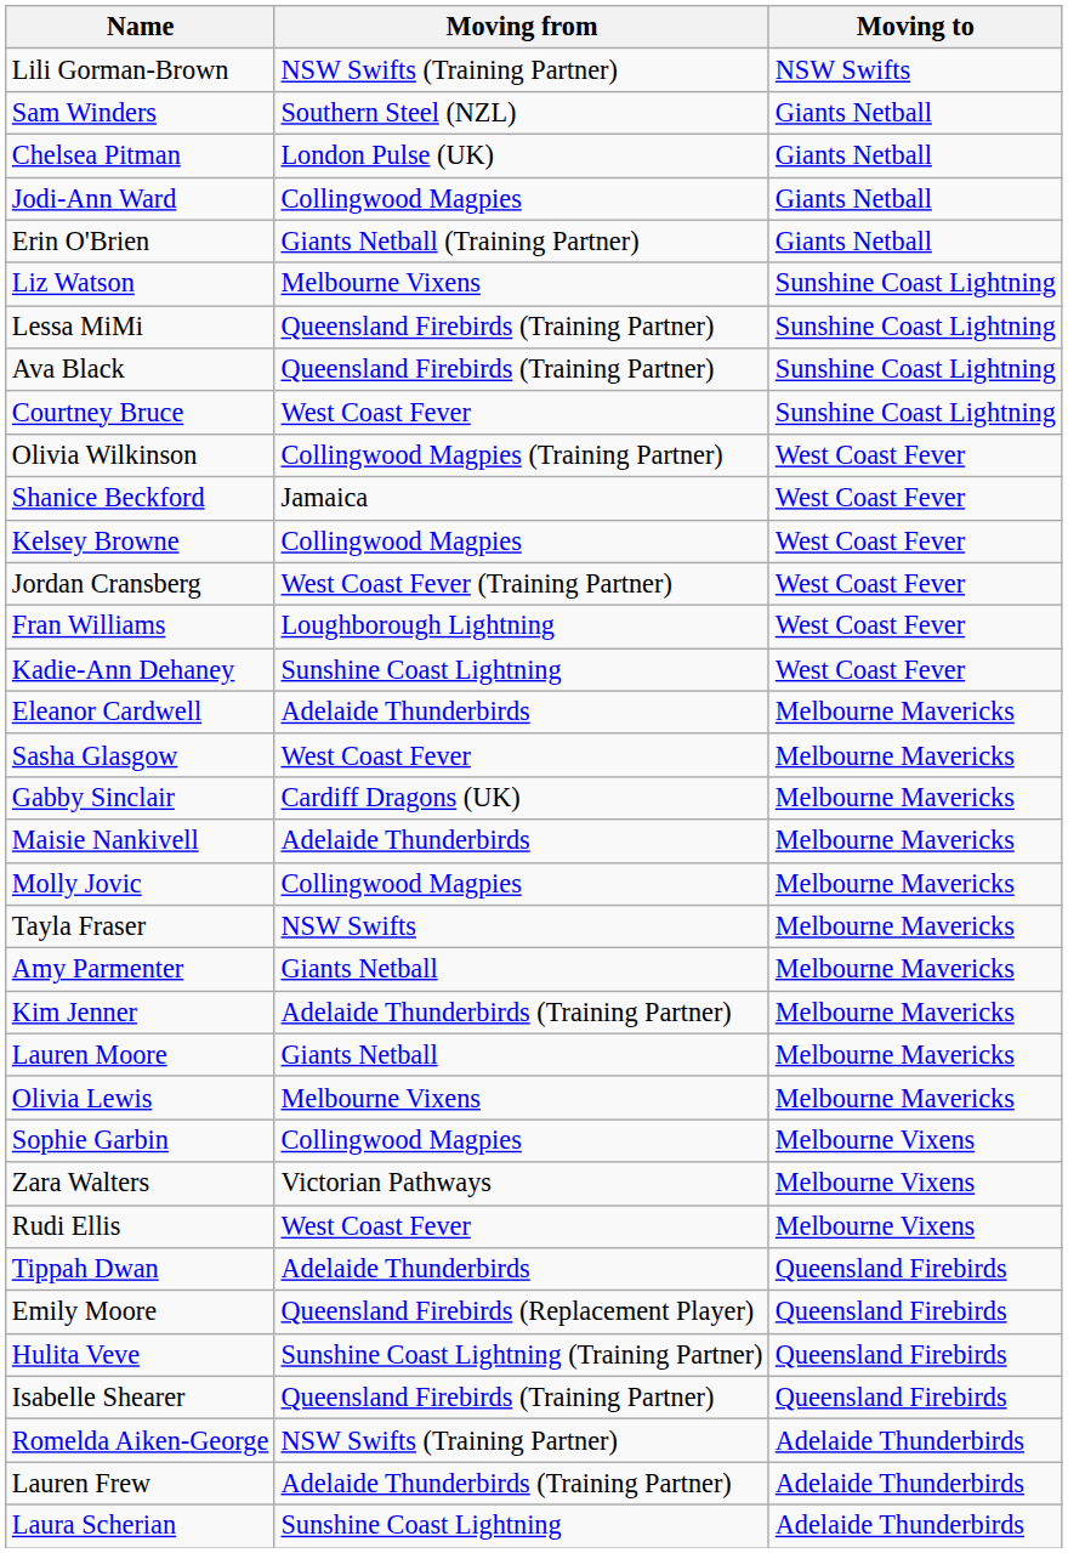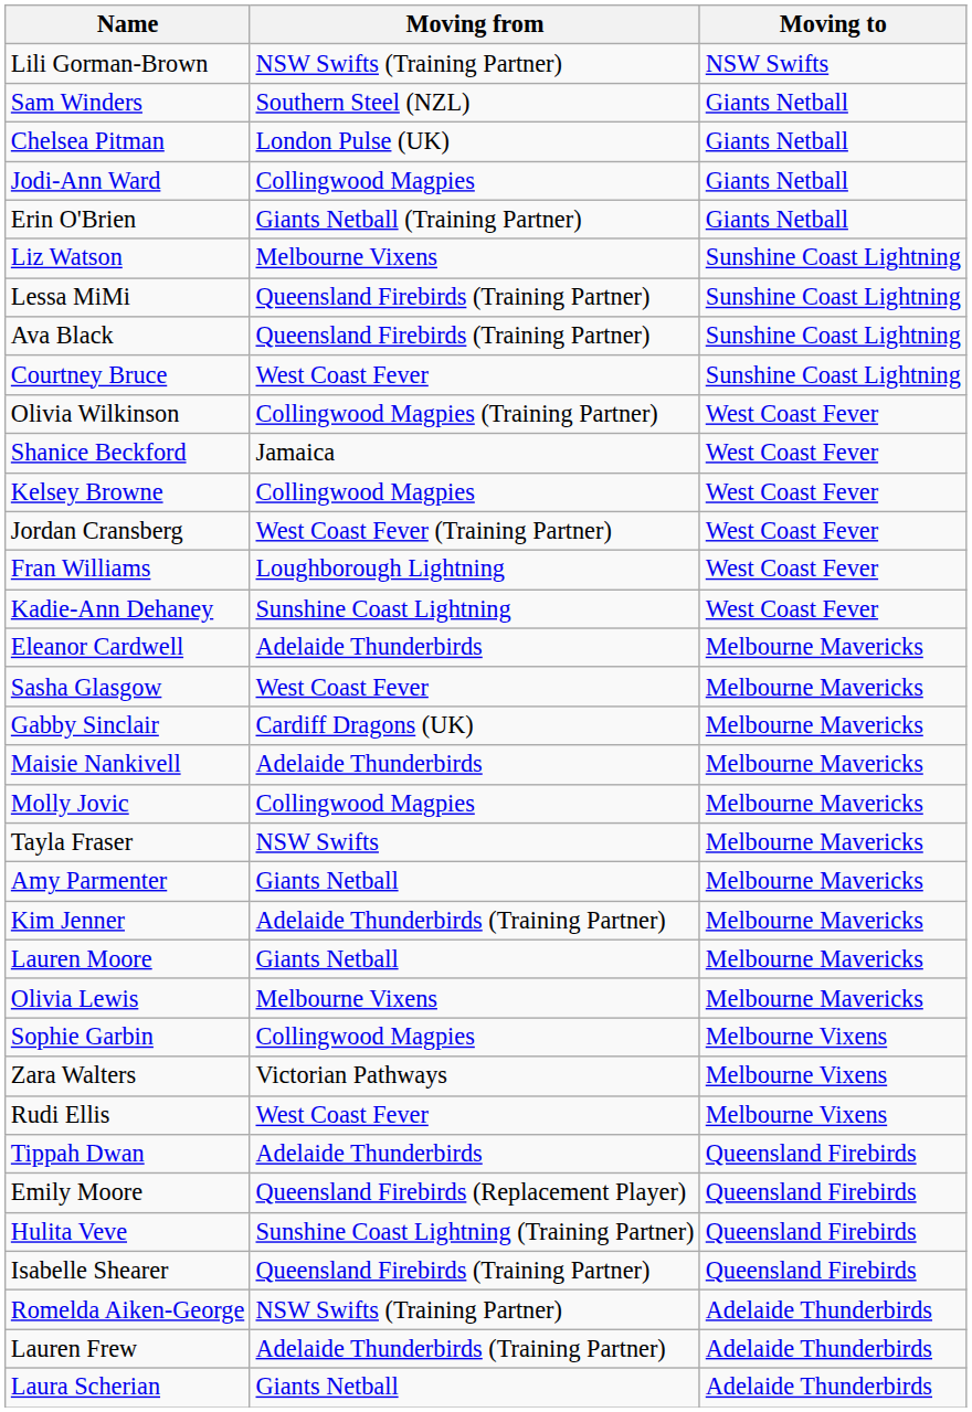Laura Scherian | Moving from: Sunshine Coast Lightning -> Giants Netball
